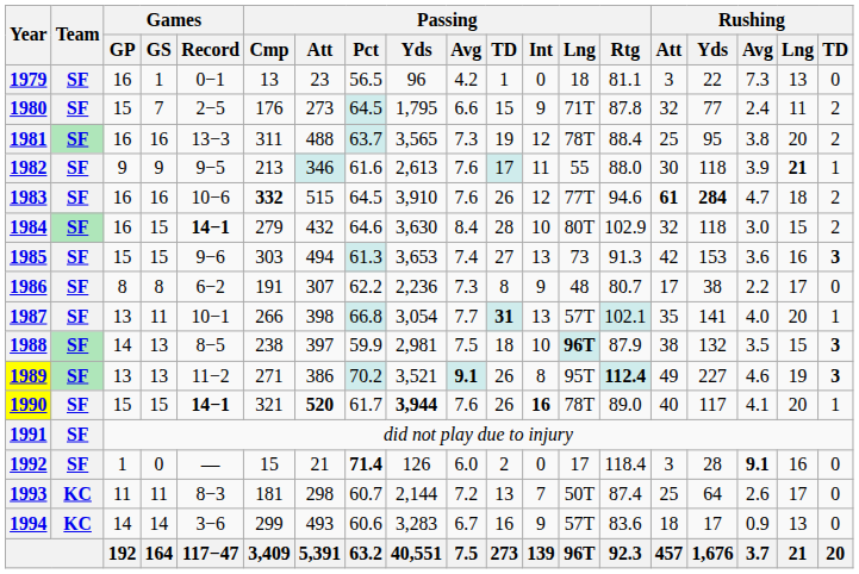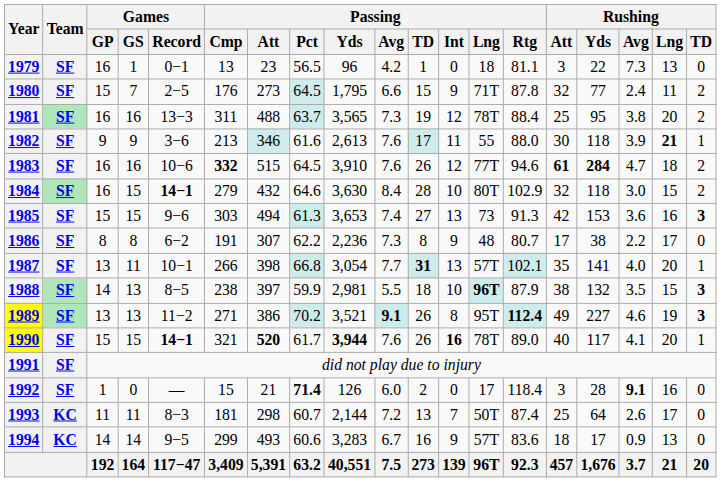1982 | Games / Record: 9−5 -> 3−6
1988 | Passing / Avg: 7.5 -> 5.5
1994 | Games / Record: 3−6 -> 9−5
